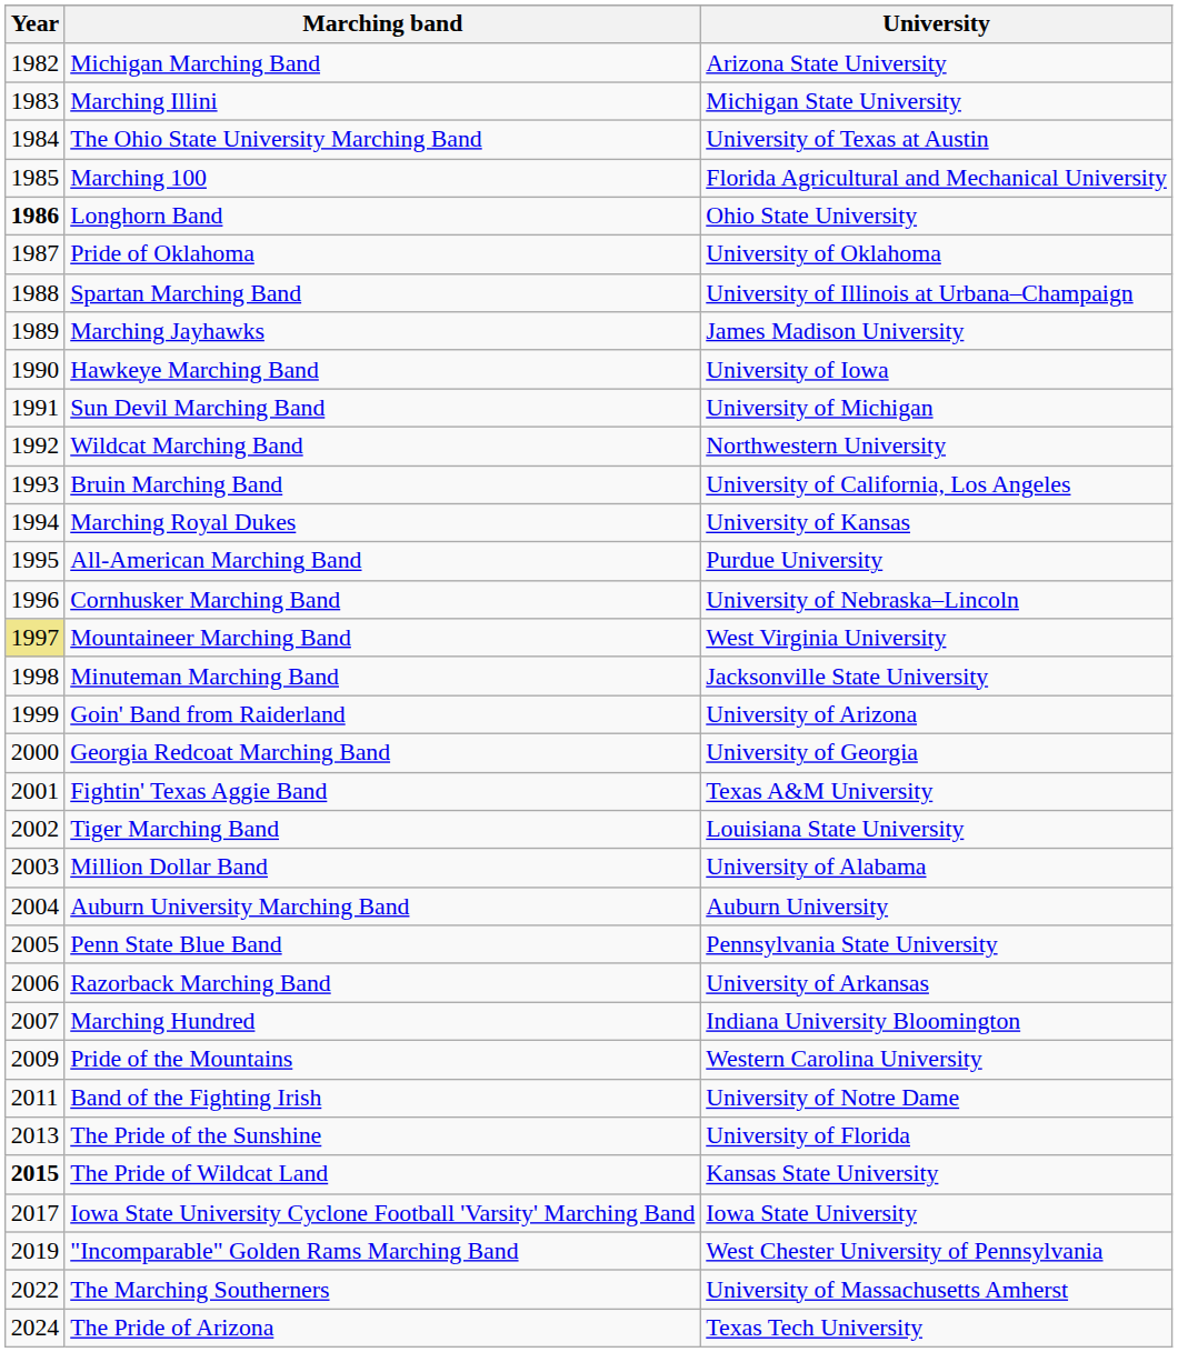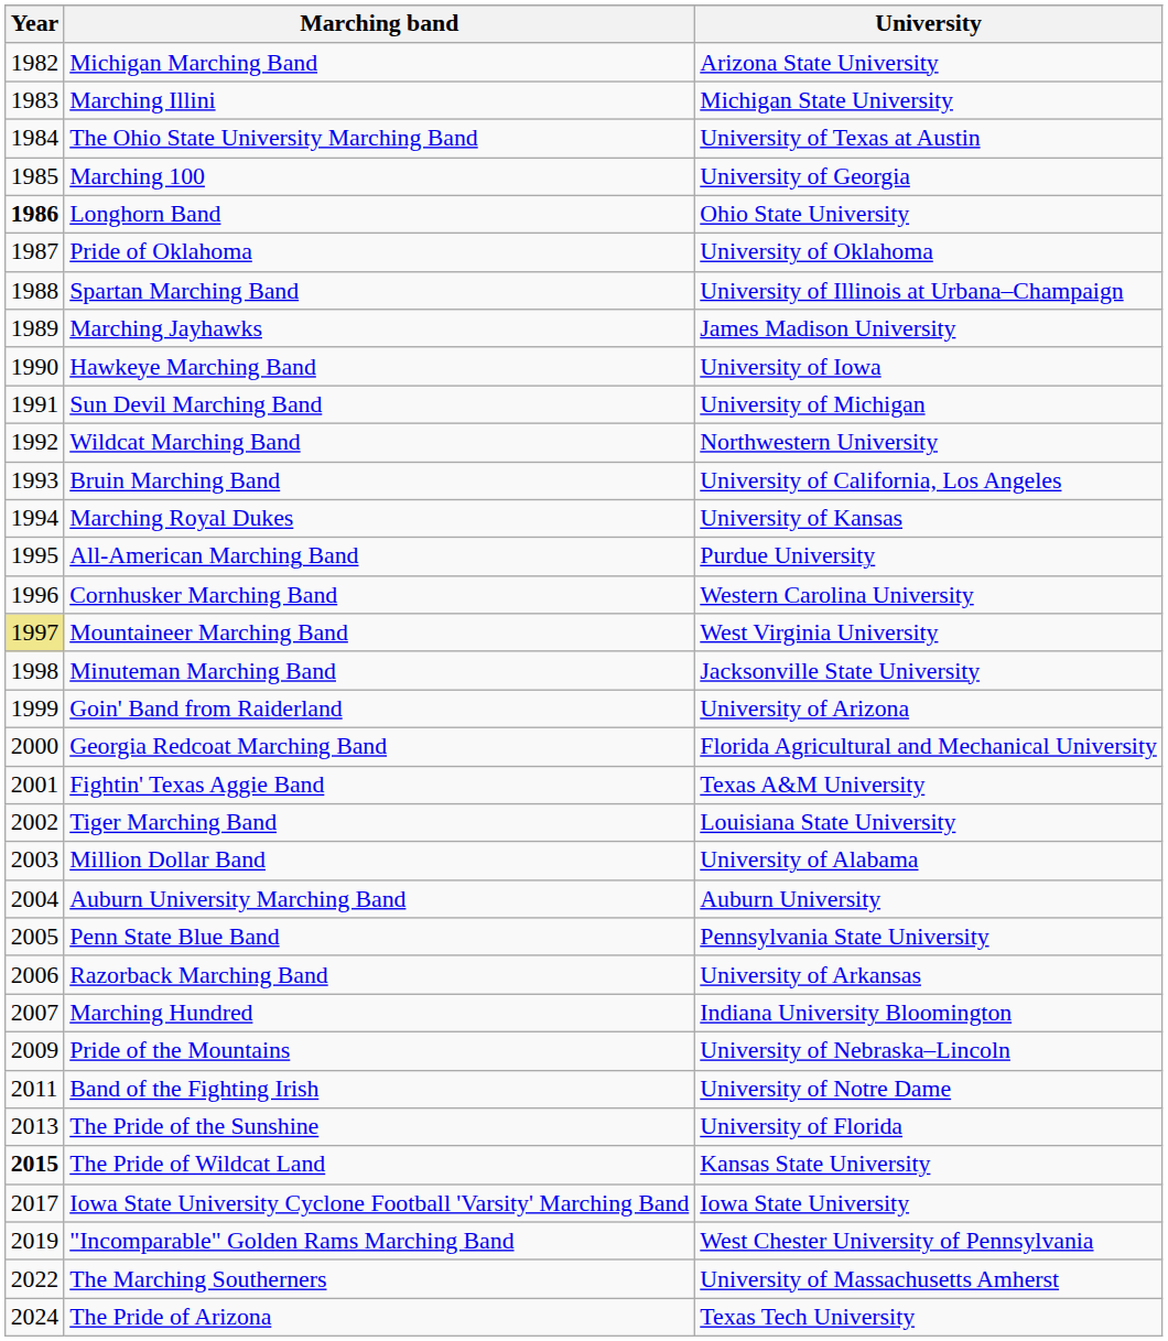Marching 100 | University: Florida Agricultural and Mechanical University -> University of Georgia
Cornhusker Marching Band | University: University of Nebraska–Lincoln -> Western Carolina University
Georgia Redcoat Marching Band | University: University of Georgia -> Florida Agricultural and Mechanical University
Pride of the Mountains | University: Western Carolina University -> University of Nebraska–Lincoln
